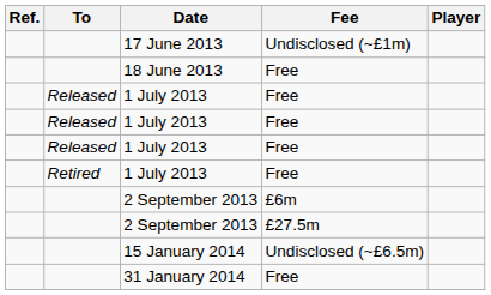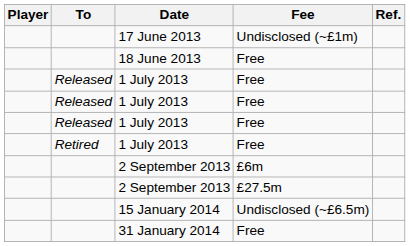columns swapped: Player <-> Ref.
